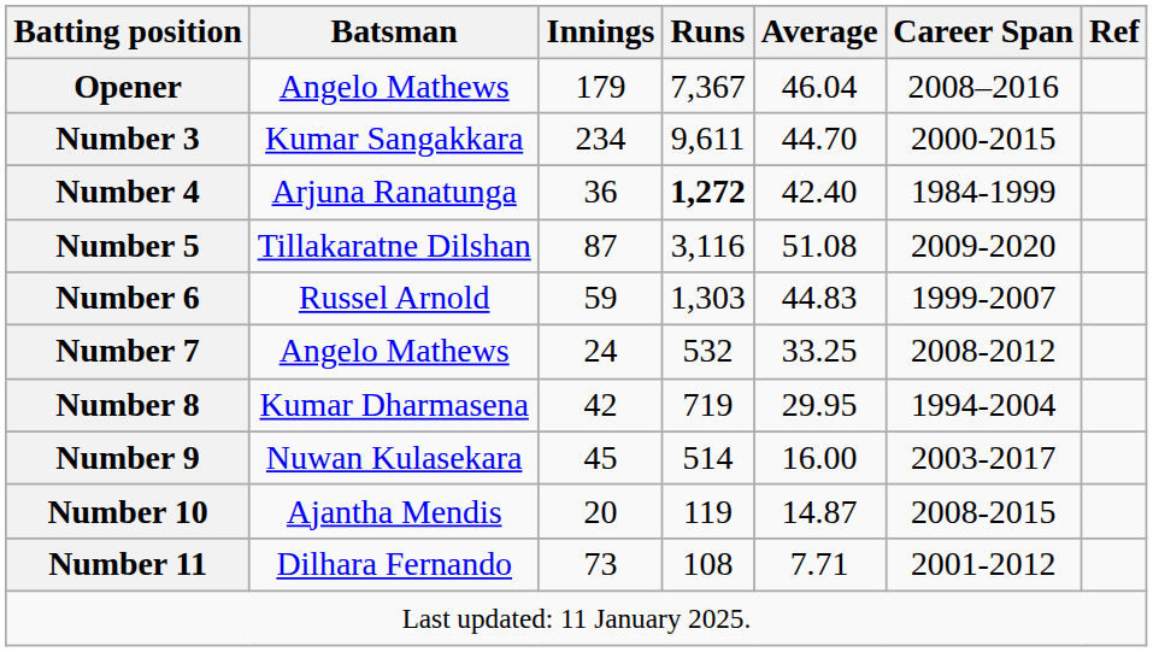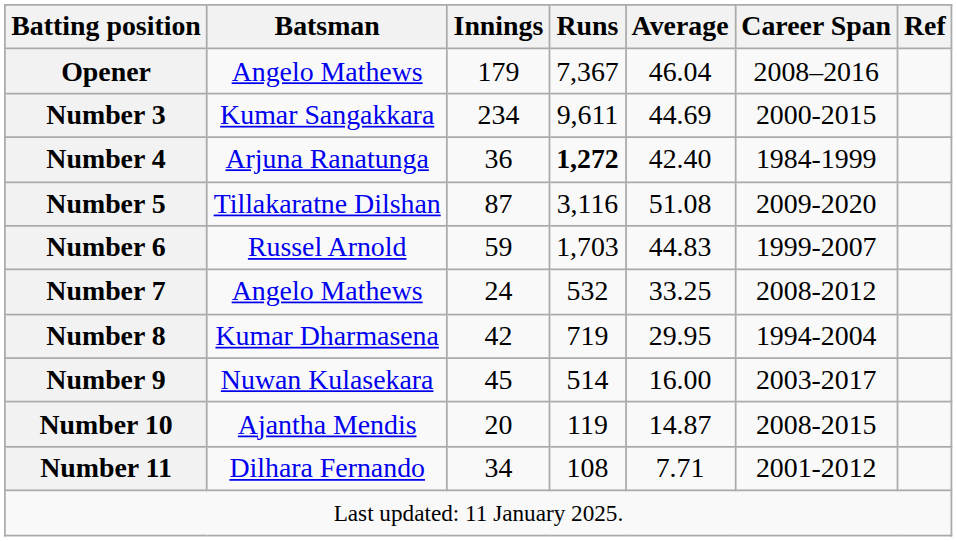Number 3 | Average: 44.70 -> 44.69
Number 6 | Runs: 1,303 -> 1,703
Number 11 | Innings: 73 -> 34
